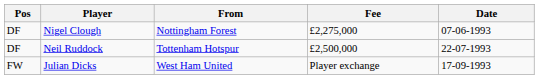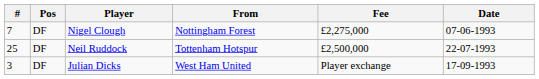+ column: # | 7 | 25 | 3
Julian Dicks | Pos: FW -> DF
